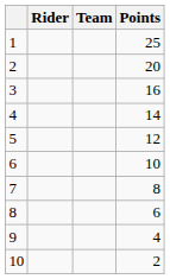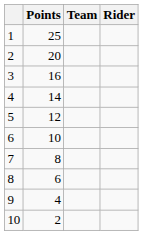columns swapped: Rider <-> Points
